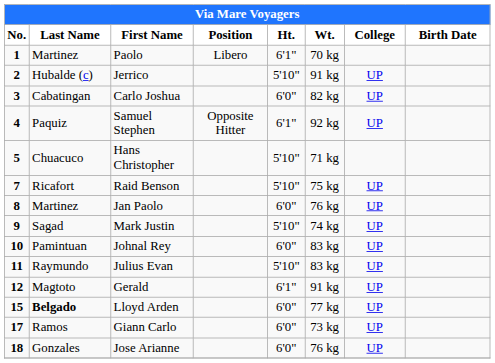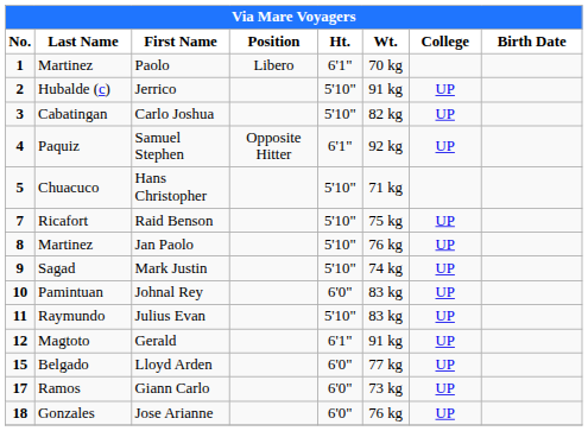Carlo Joshua | Ht.: 6'0" -> 5'10"
Jan Paolo | Ht.: 6'0" -> 5'10"
Lloyd Arden | Last Name: bold -> normal
